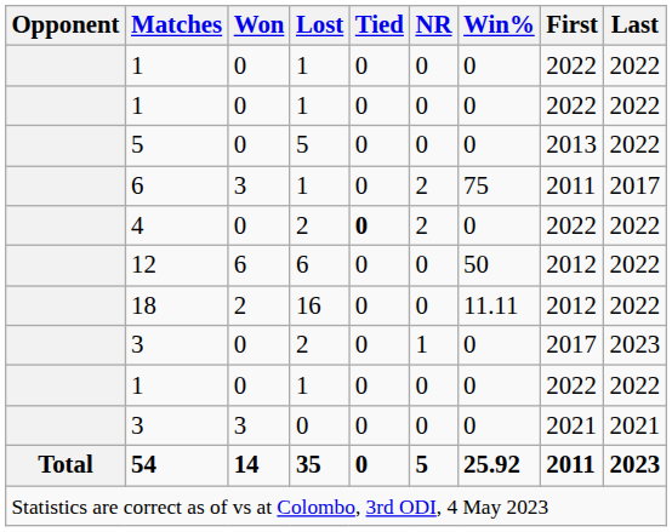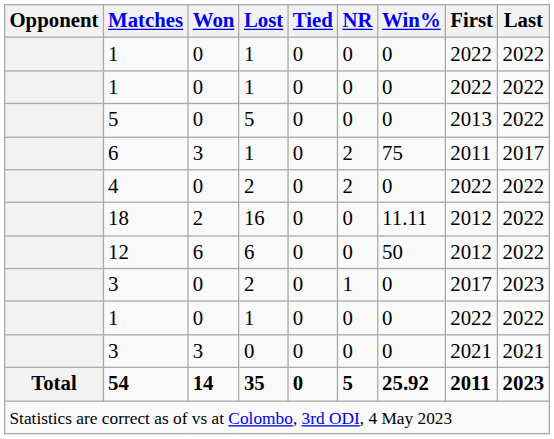4 | Tied: bold -> normal
rows swapped: 12 <-> 18
